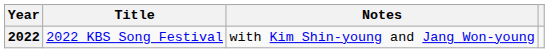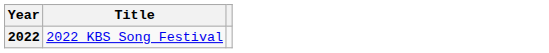- column: Notes | with Kim Shin-young and Jang Won-young
